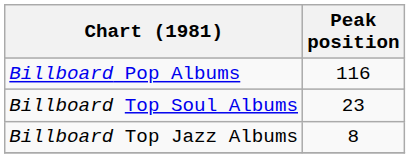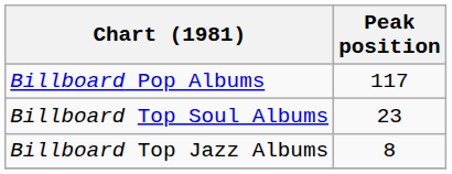Billboard Pop Albums | Peak position: 116 -> 117
